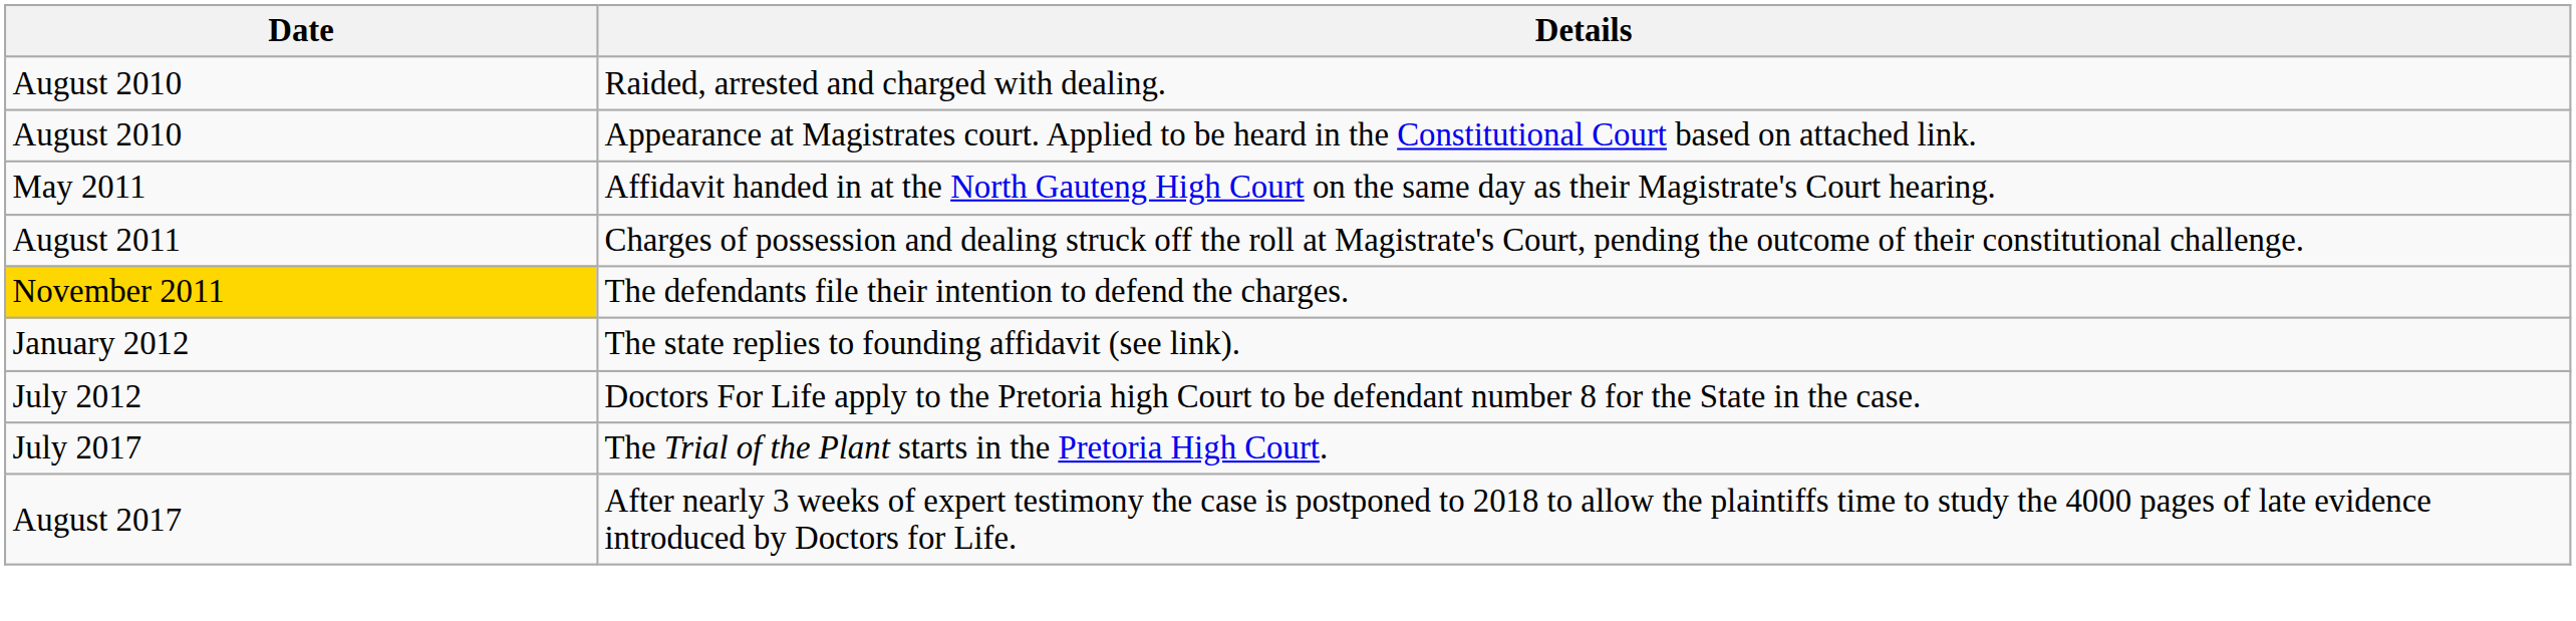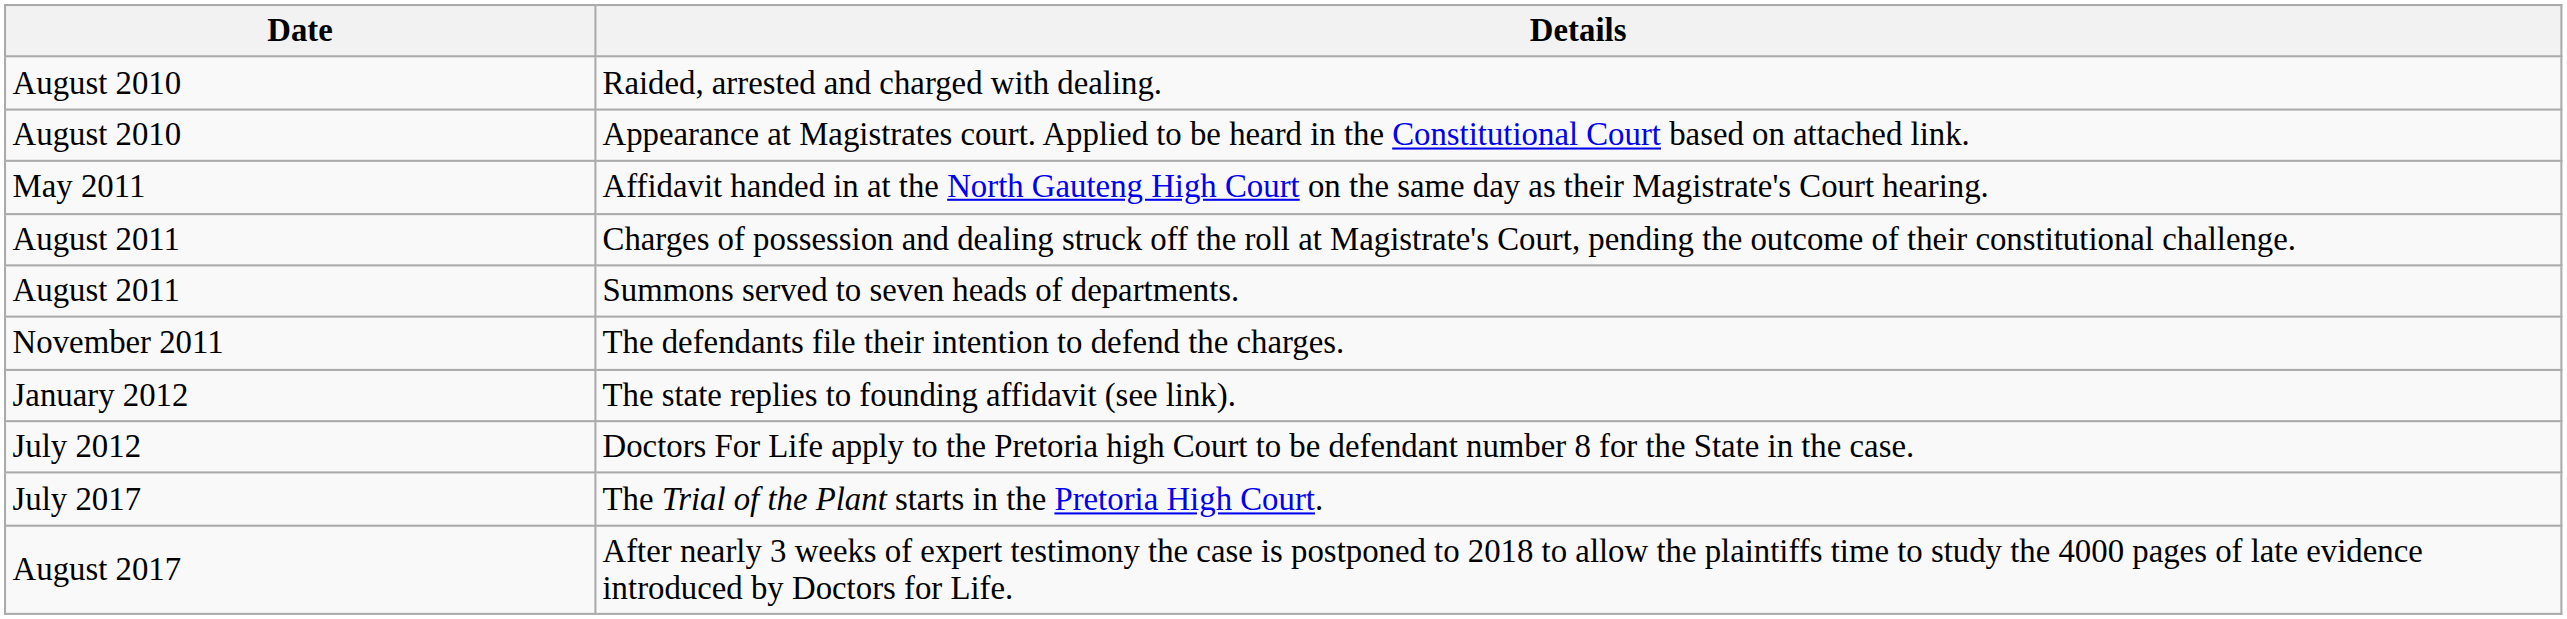+ row: August 2011 | Summons served to seven heads of departments.
The defendants file their intention to defend the charges. | Date: gold background -> no background
